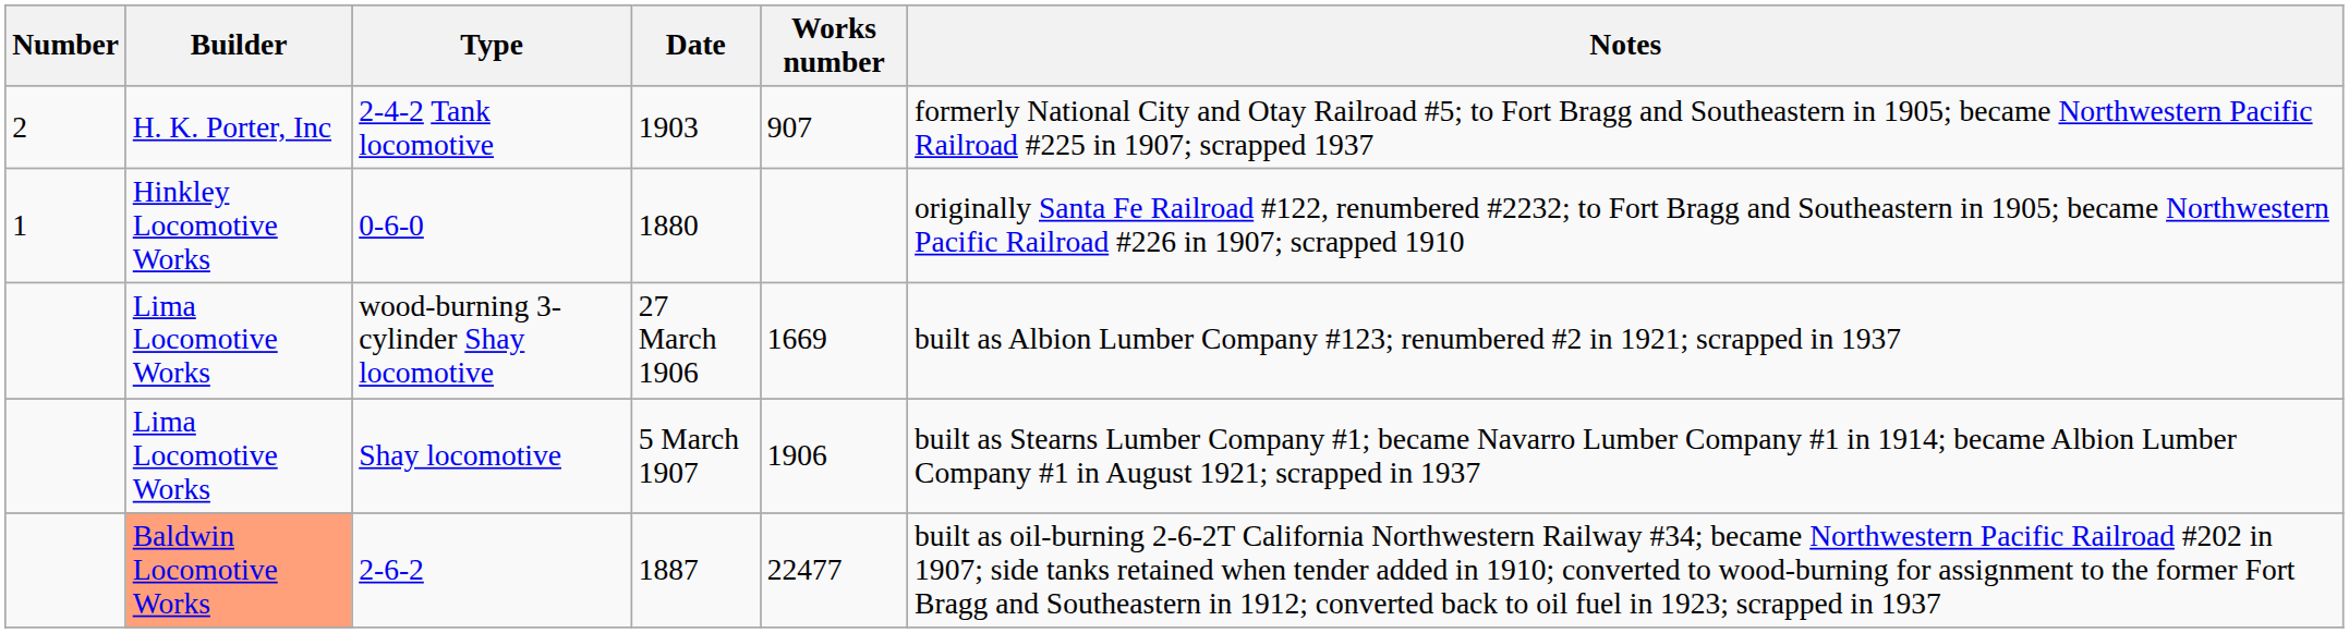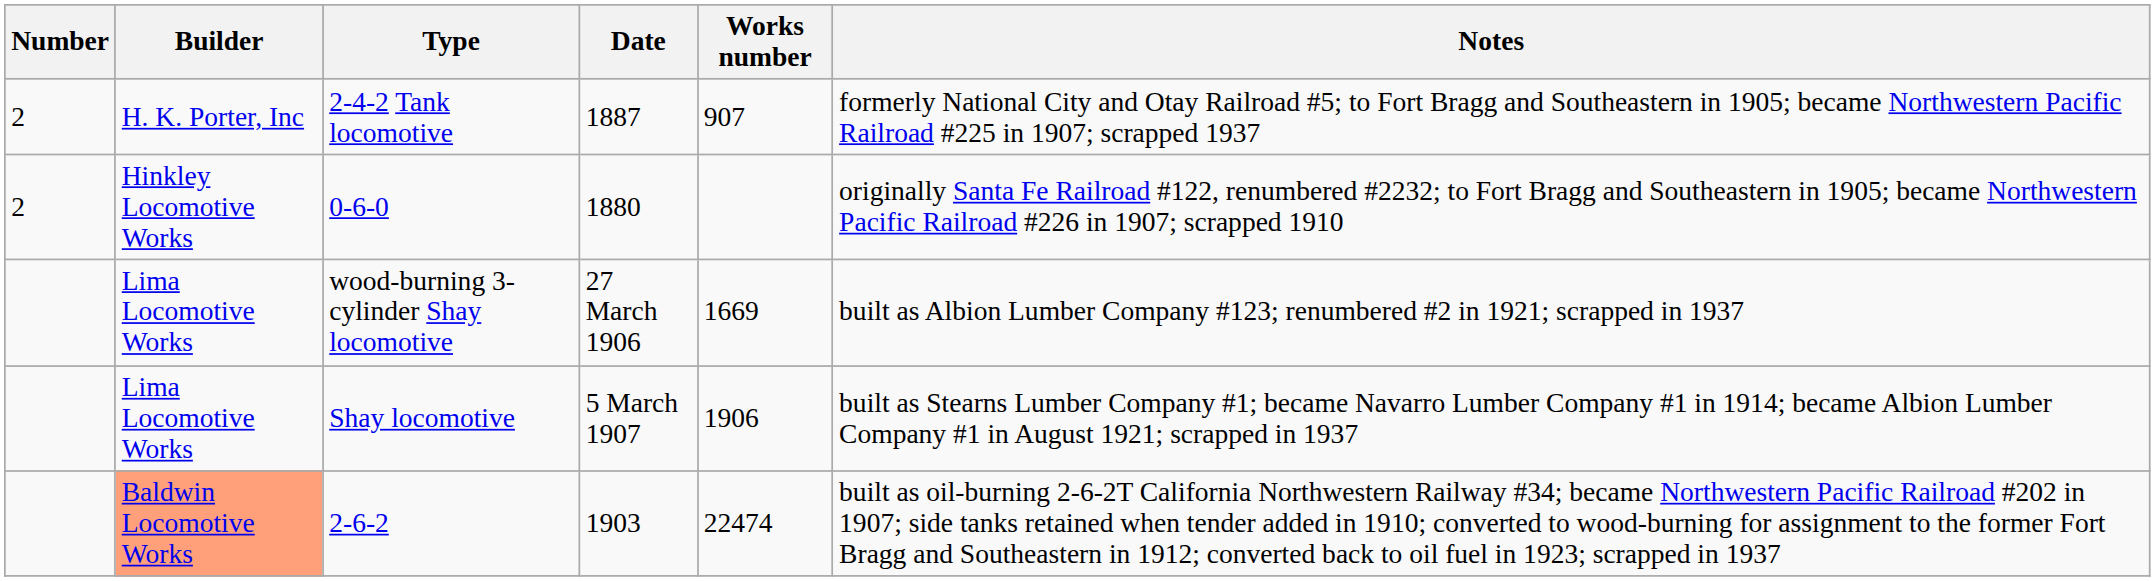2-4-2 Tank locomotive | Date: 1903 -> 1887
0-6-0 | Number: 1 -> 2
2-6-2 | Date: 1887 -> 1903
2-6-2 | Works number: 22477 -> 22474
